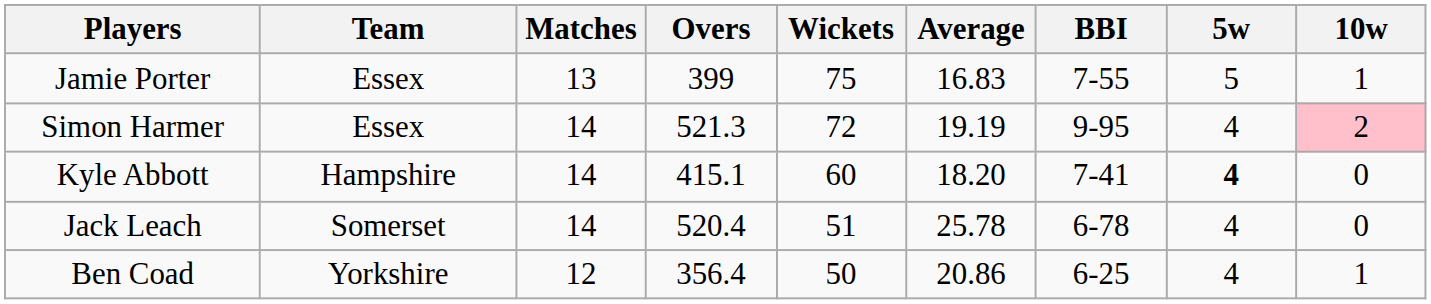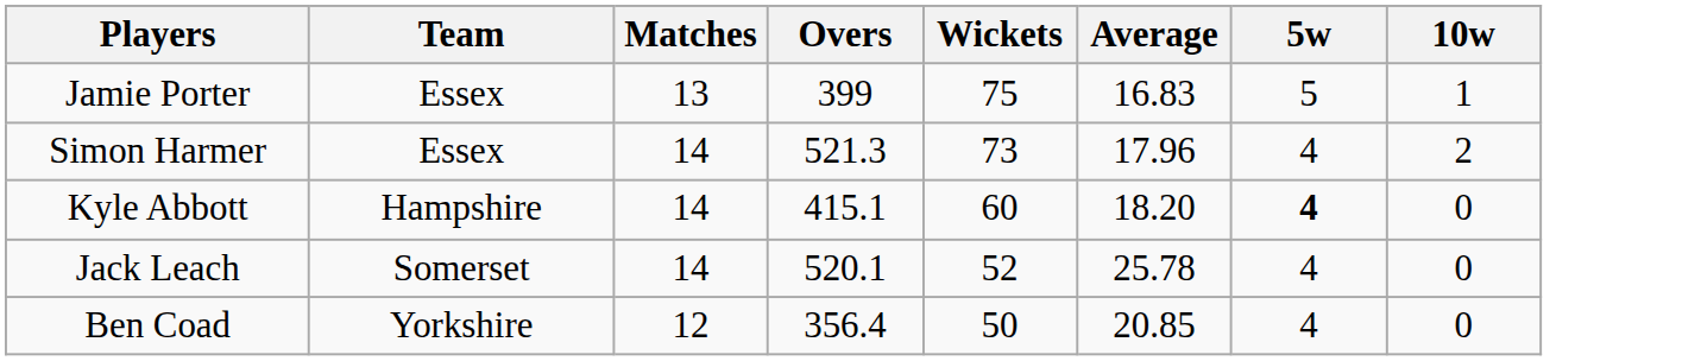- column: BBI | 7-55 | 9-95 | 7-41 | 6-78 | 6-25
Simon Harmer | Wickets: 72 -> 73
Simon Harmer | Average: 19.19 -> 17.96
Simon Harmer | 10w: pink background -> no background
Jack Leach | Overs: 520.4 -> 520.1
Jack Leach | Wickets: 51 -> 52
Ben Coad | Average: 20.86 -> 20.85
Ben Coad | 10w: 1 -> 0
